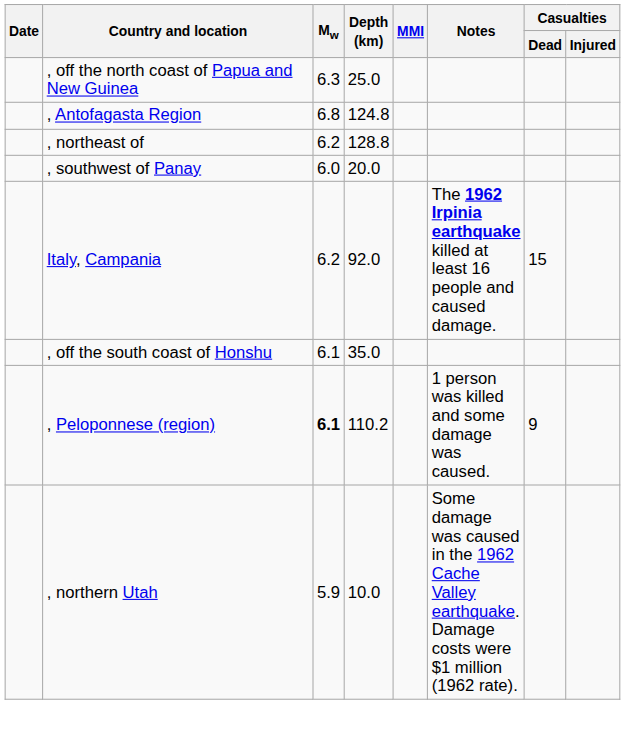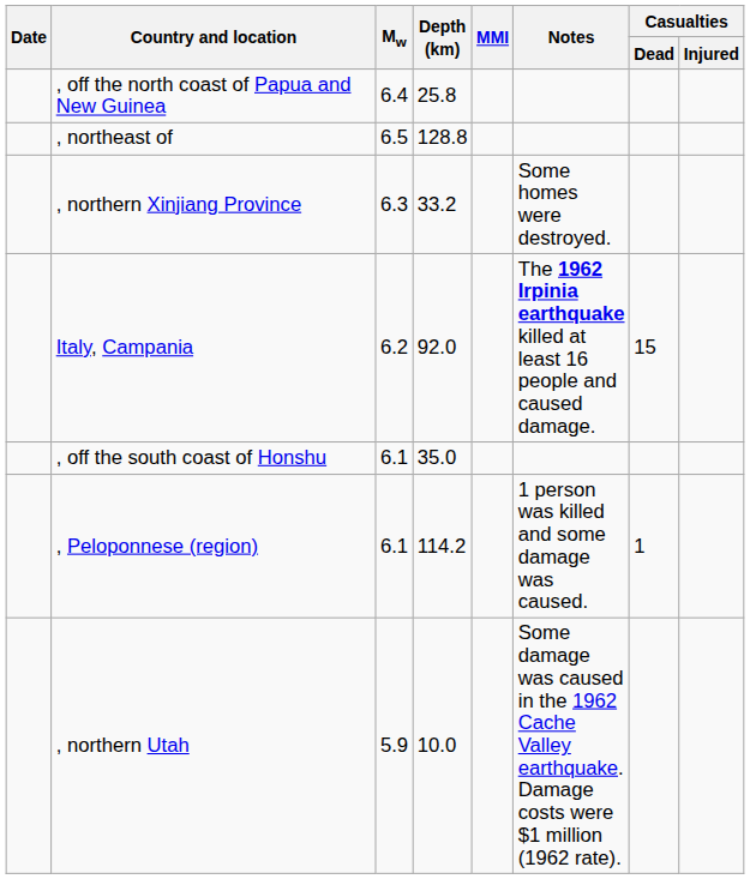, off the north coast of Papua and New Guinea | Mw: 6.3 -> 6.4
, off the north coast of Papua and New Guinea | Depth (km): 25.0 -> 25.8
- row: , Antofagasta Region | 6.8 | 124.8
, northeast of | Mw: 6.2 -> 6.5
- row: , southwest of Panay | 6.0 | 20.0
+ row: , northern Xinjiang Province | 6.3 | 33.2 | Some homes were destroyed.
, Peloponnese (region) | Mw: bold -> normal
, Peloponnese (region) | Depth (km): 110.2 -> 114.2
, Peloponnese (region) | Casualties / Dead: 9 -> 1
